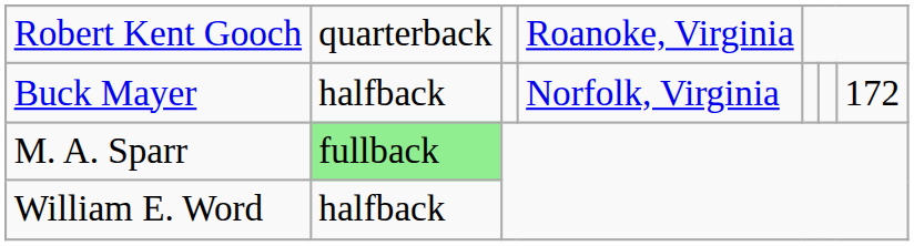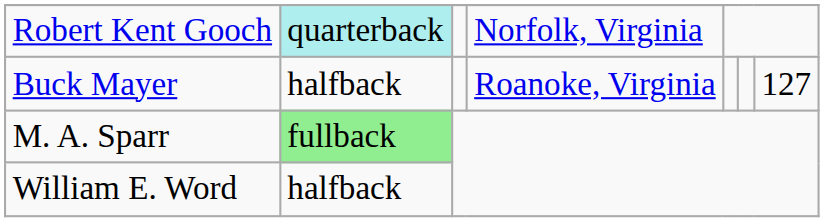Robert Kent Gooch | column 2: no background -> paleturquoise background
Robert Kent Gooch | column 4: Roanoke, Virginia -> Norfolk, Virginia
Buck Mayer | column 4: Norfolk, Virginia -> Roanoke, Virginia
Buck Mayer | column 7: 172 -> 127
